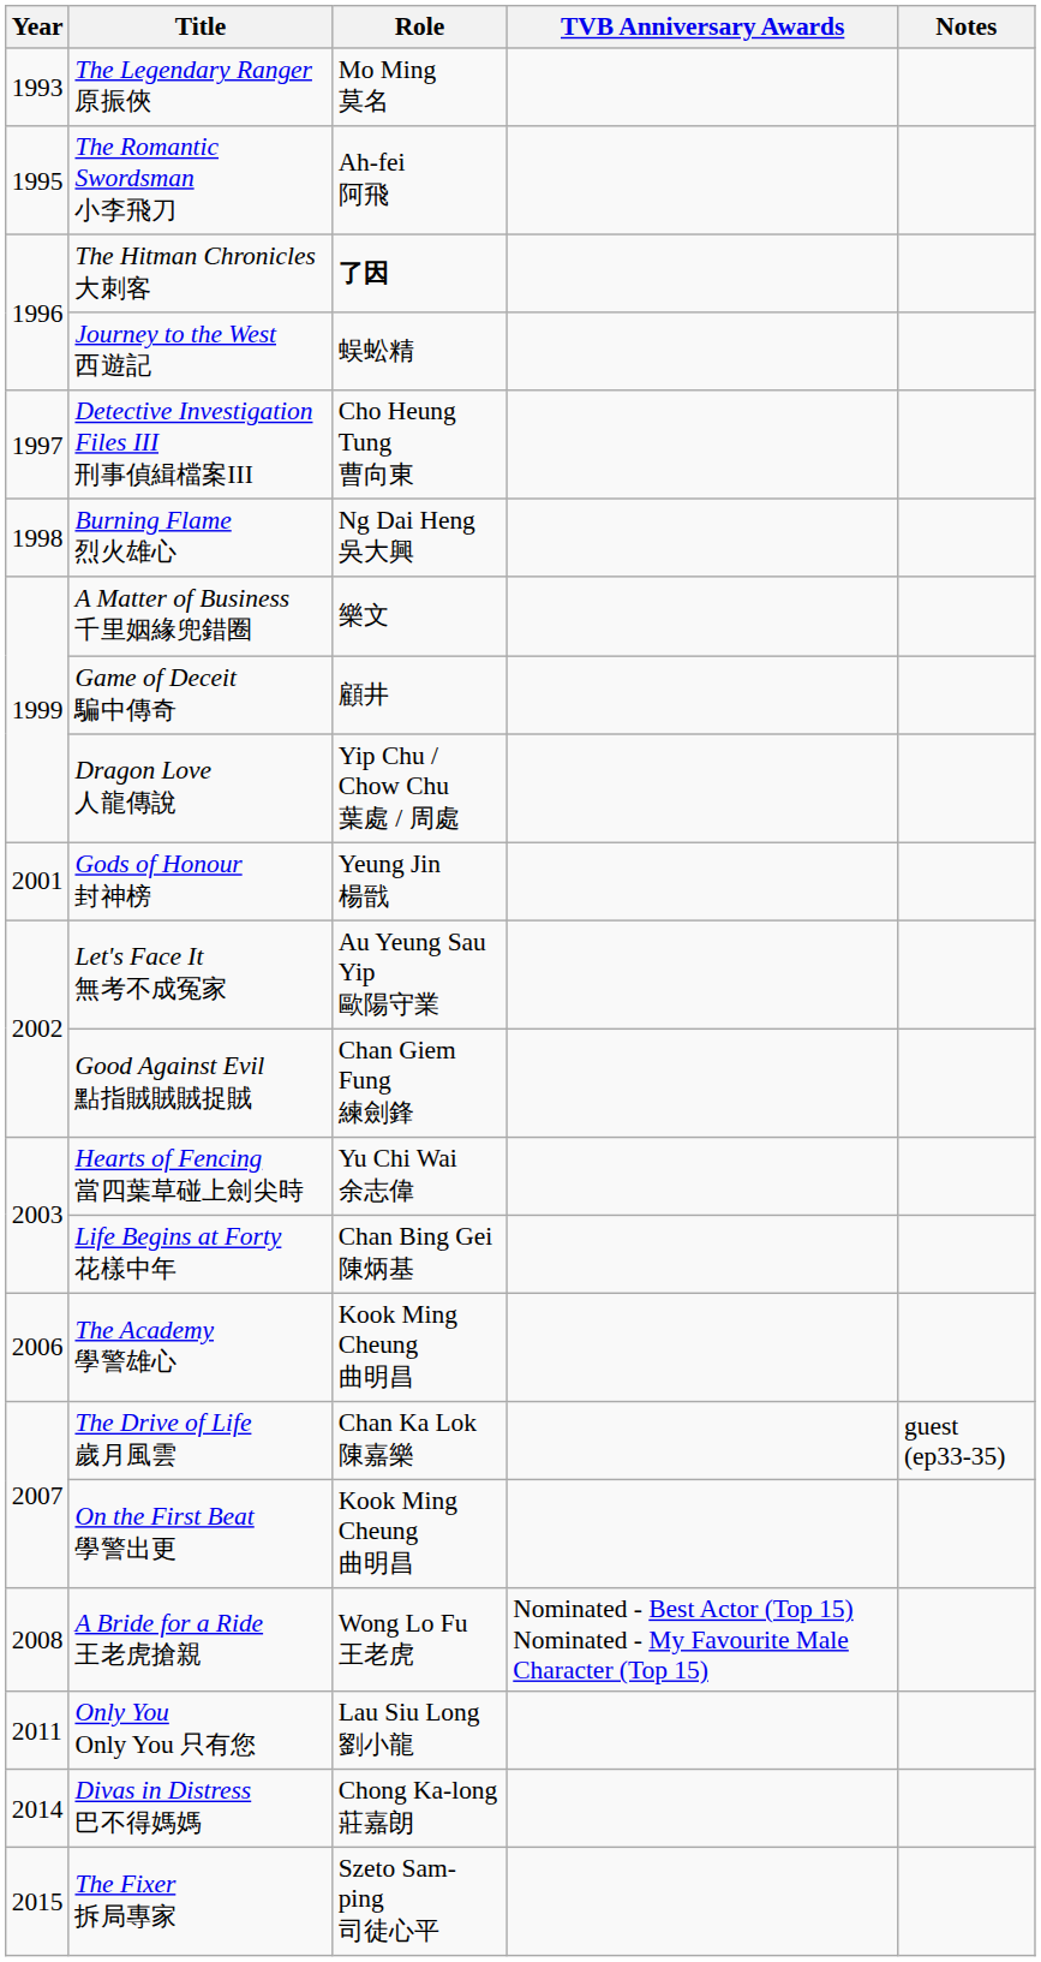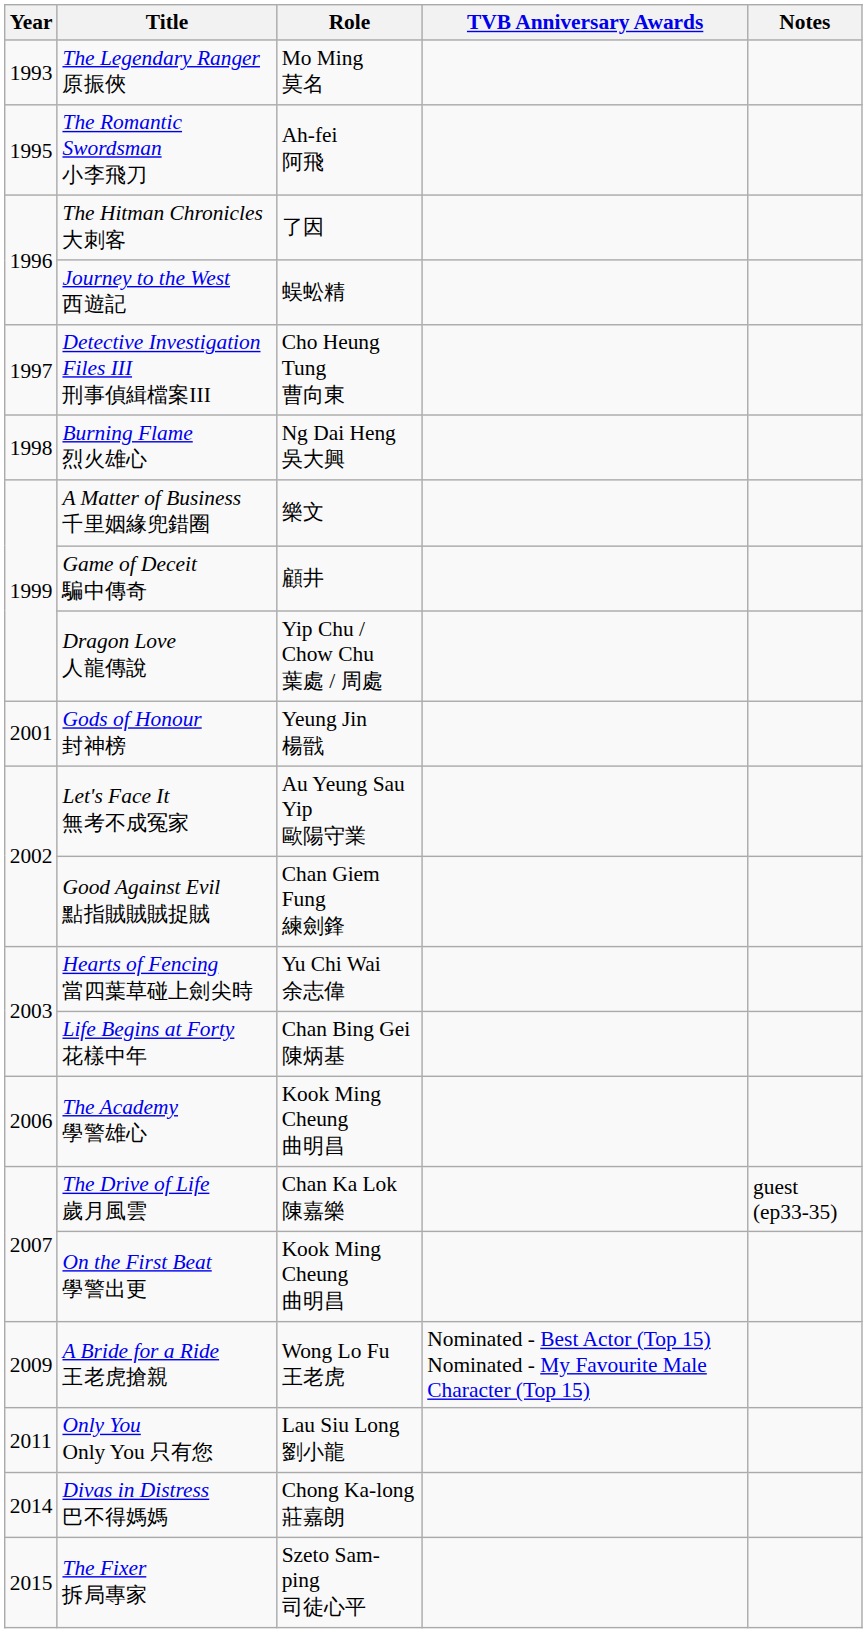The Hitman Chronicles 大刺客 | Role: bold -> normal
A Bride for a Ride 王老虎搶親 | Year: 2008 -> 2009
